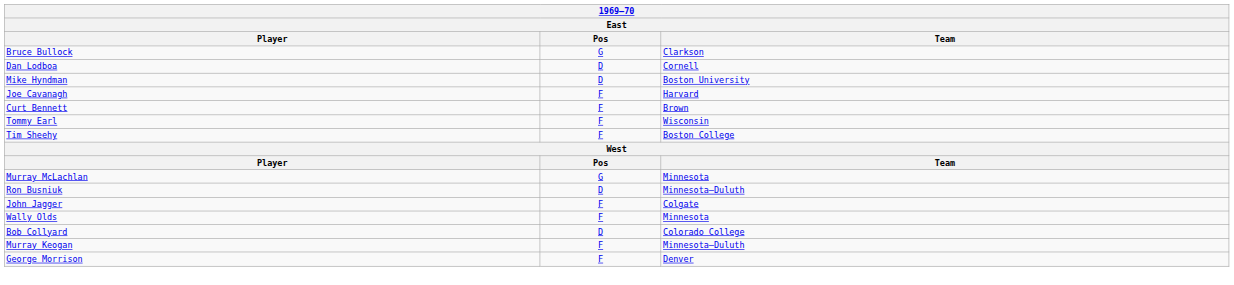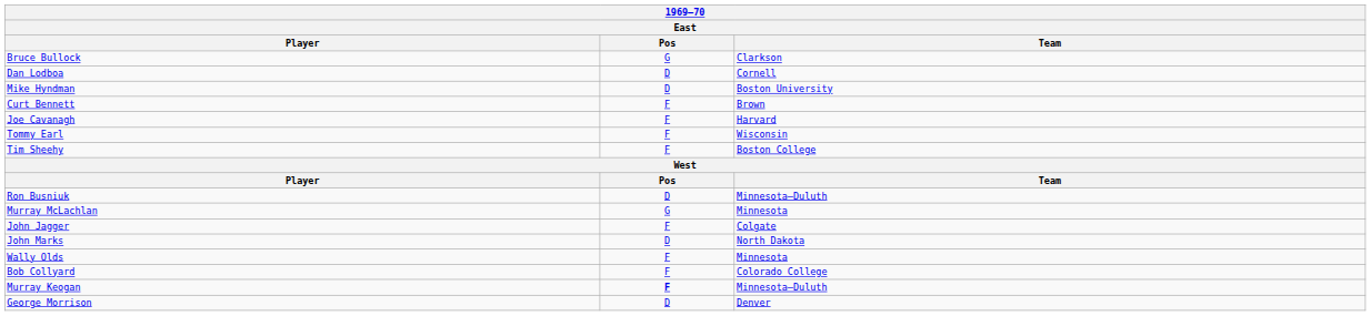rows swapped: Curt Bennett <-> Joe Cavanagh
rows swapped: Murray McLachlan <-> Ron Busniuk
+ row: John Marks | D | North Dakota
Bob Collyard | Pos: D -> F
Murray Keogan | Pos: normal -> bold
George Morrison | Pos: F -> D
